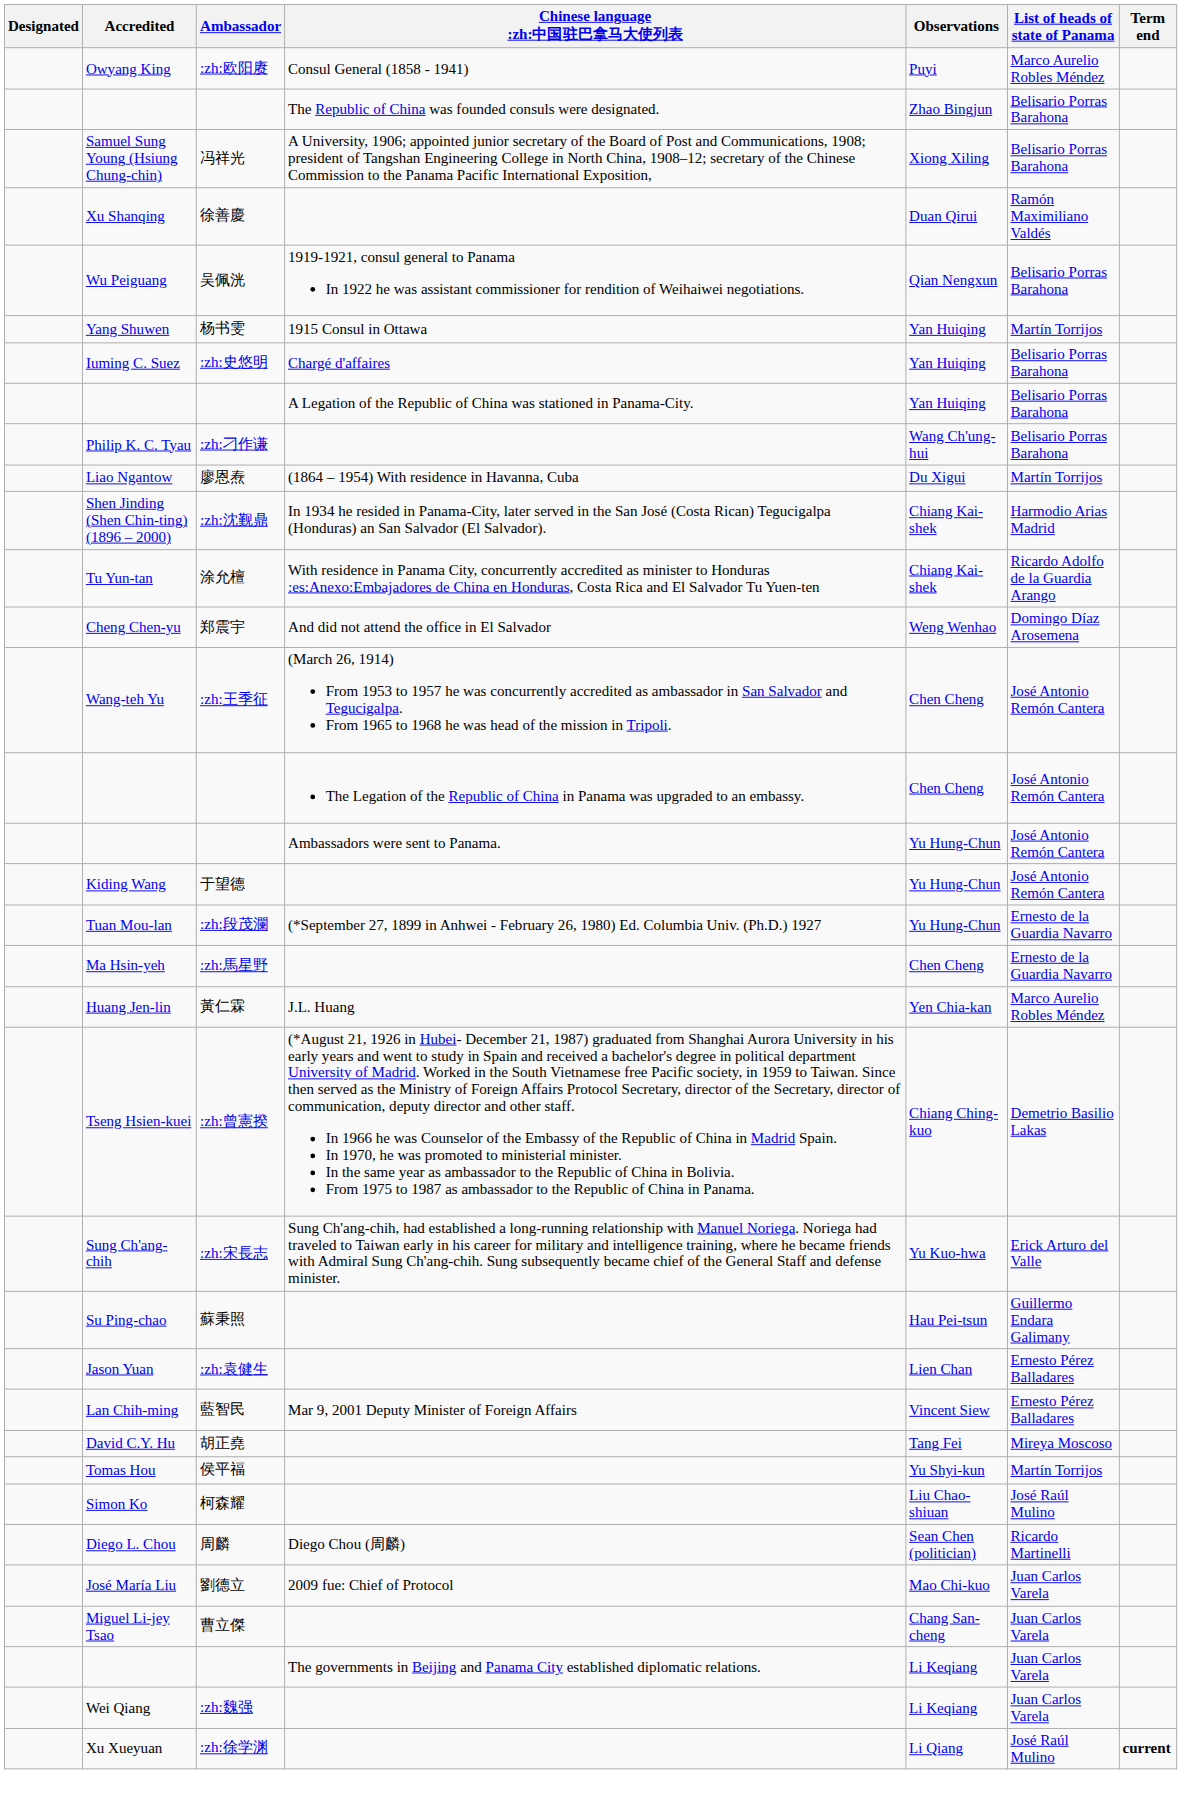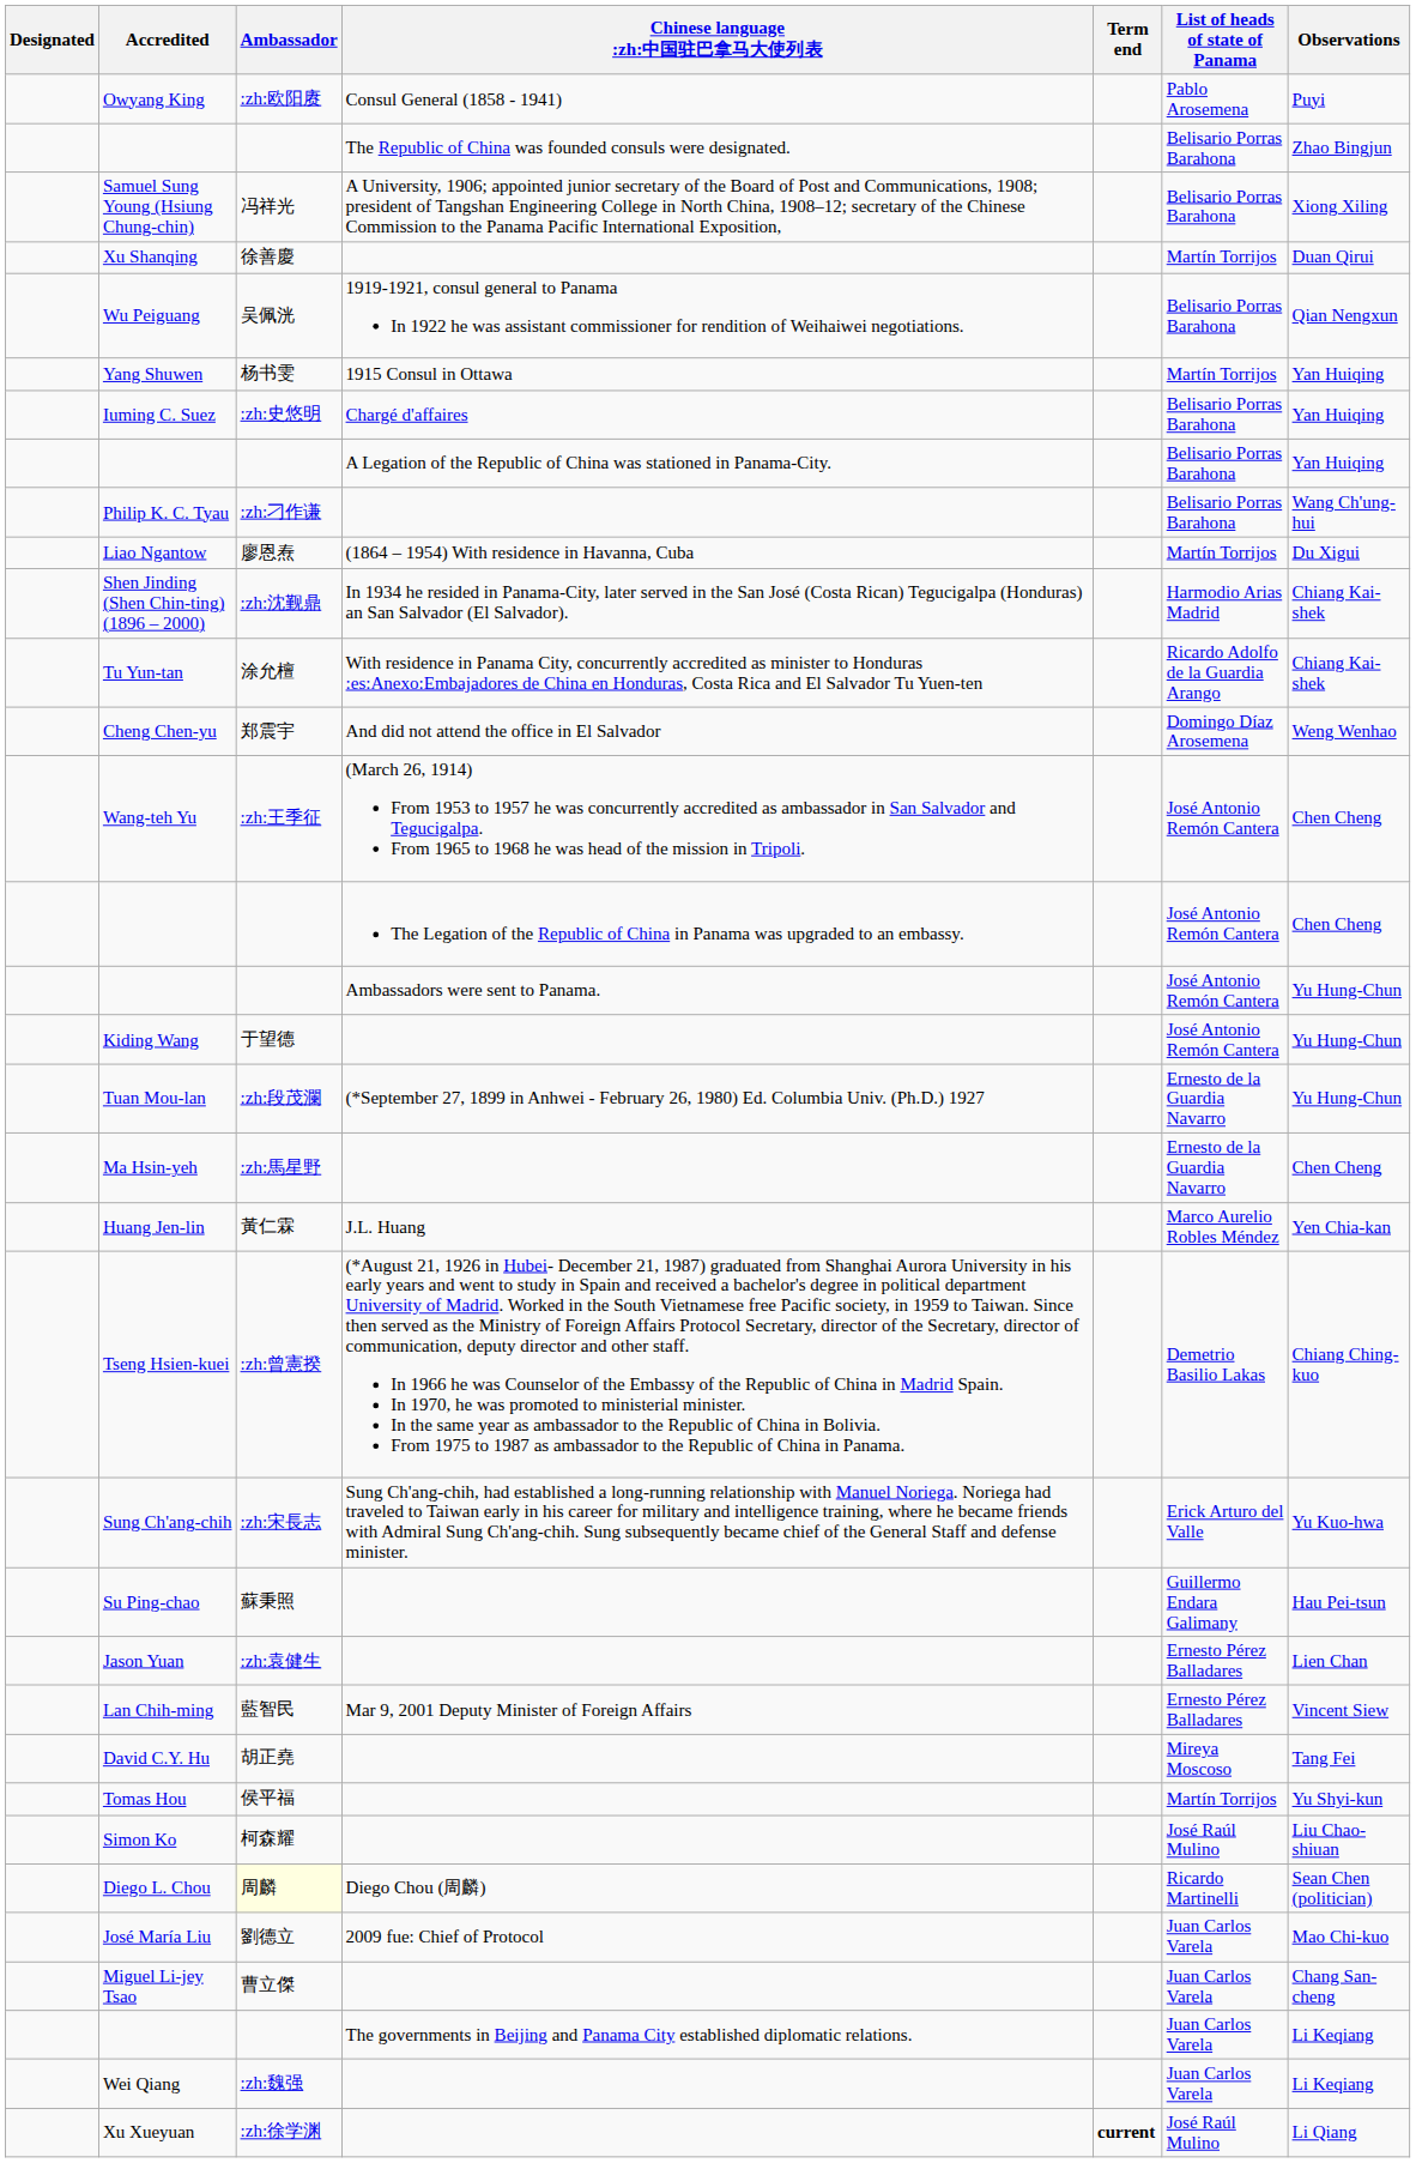columns swapped: Observations <-> Term end
Owyang King | List of heads of state of Panama: Marco Aurelio Robles Méndez -> Pablo Arosemena
Xu Shanqing | List of heads of state of Panama: Ramón Maximiliano Valdés -> Martín Torrijos
Diego L. Chou | Ambassador: no background -> lightyellow background
